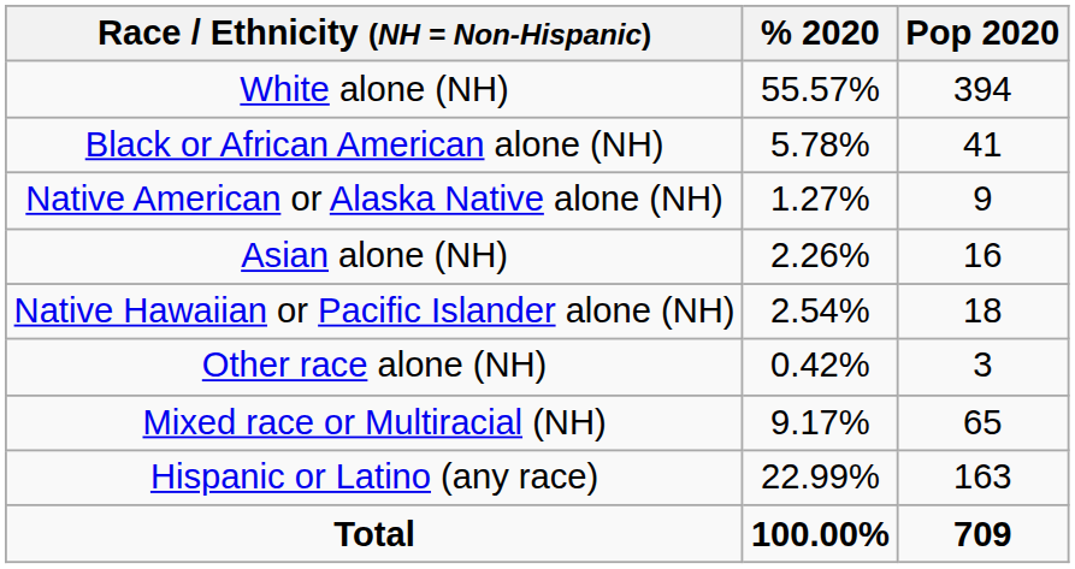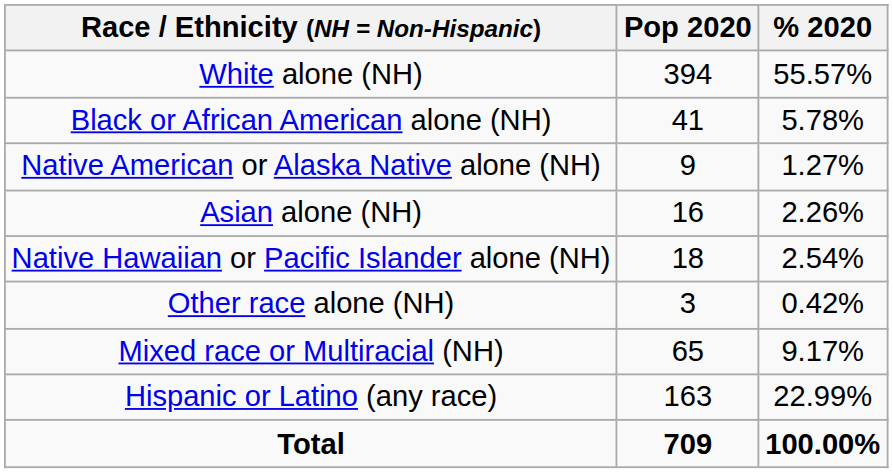columns swapped: Pop 2020 <-> % 2020
